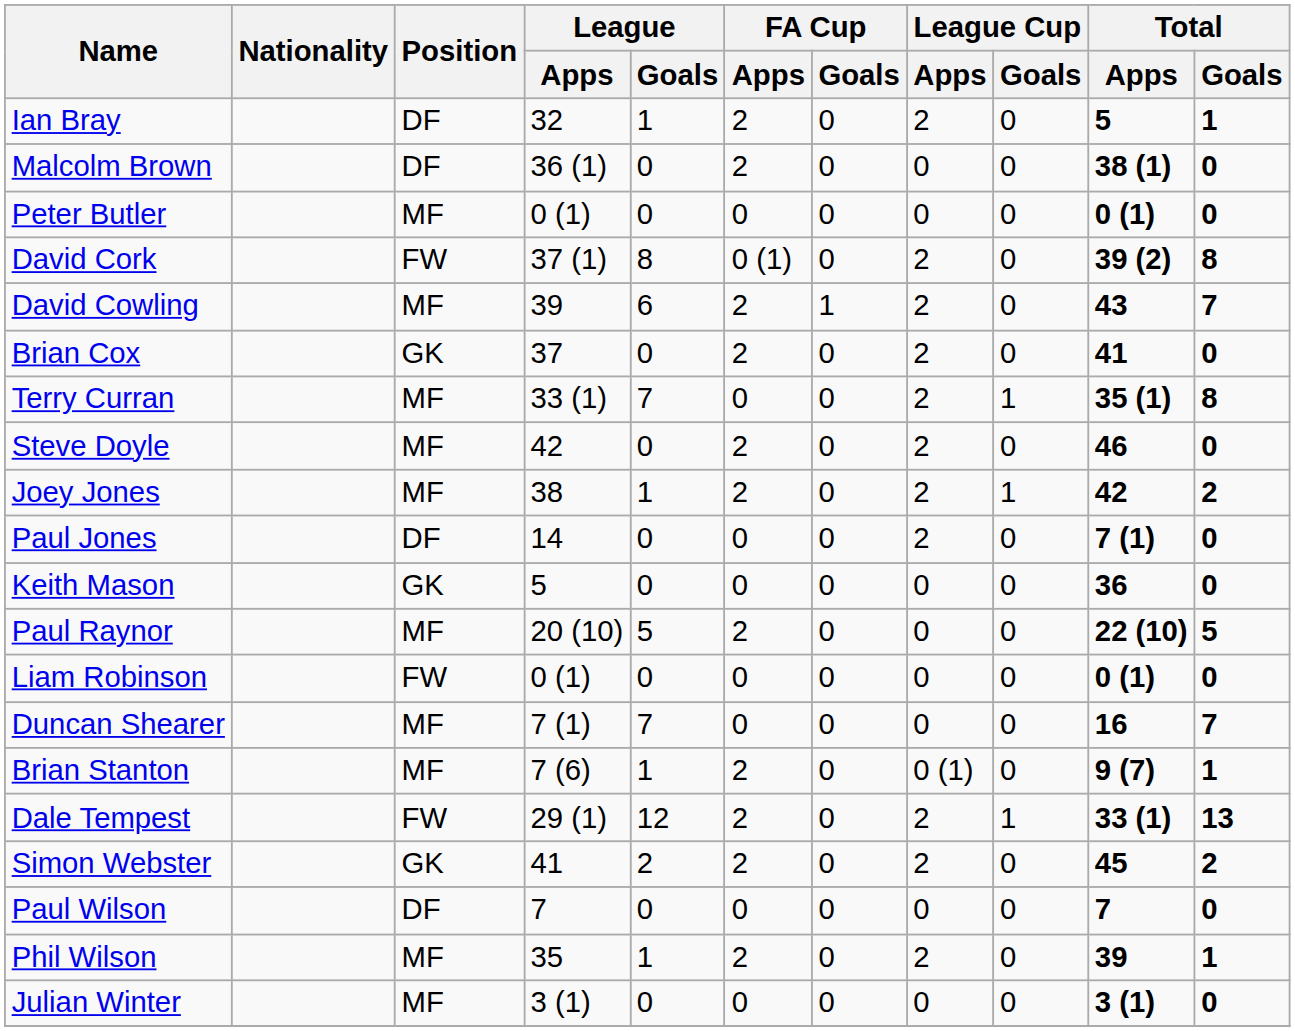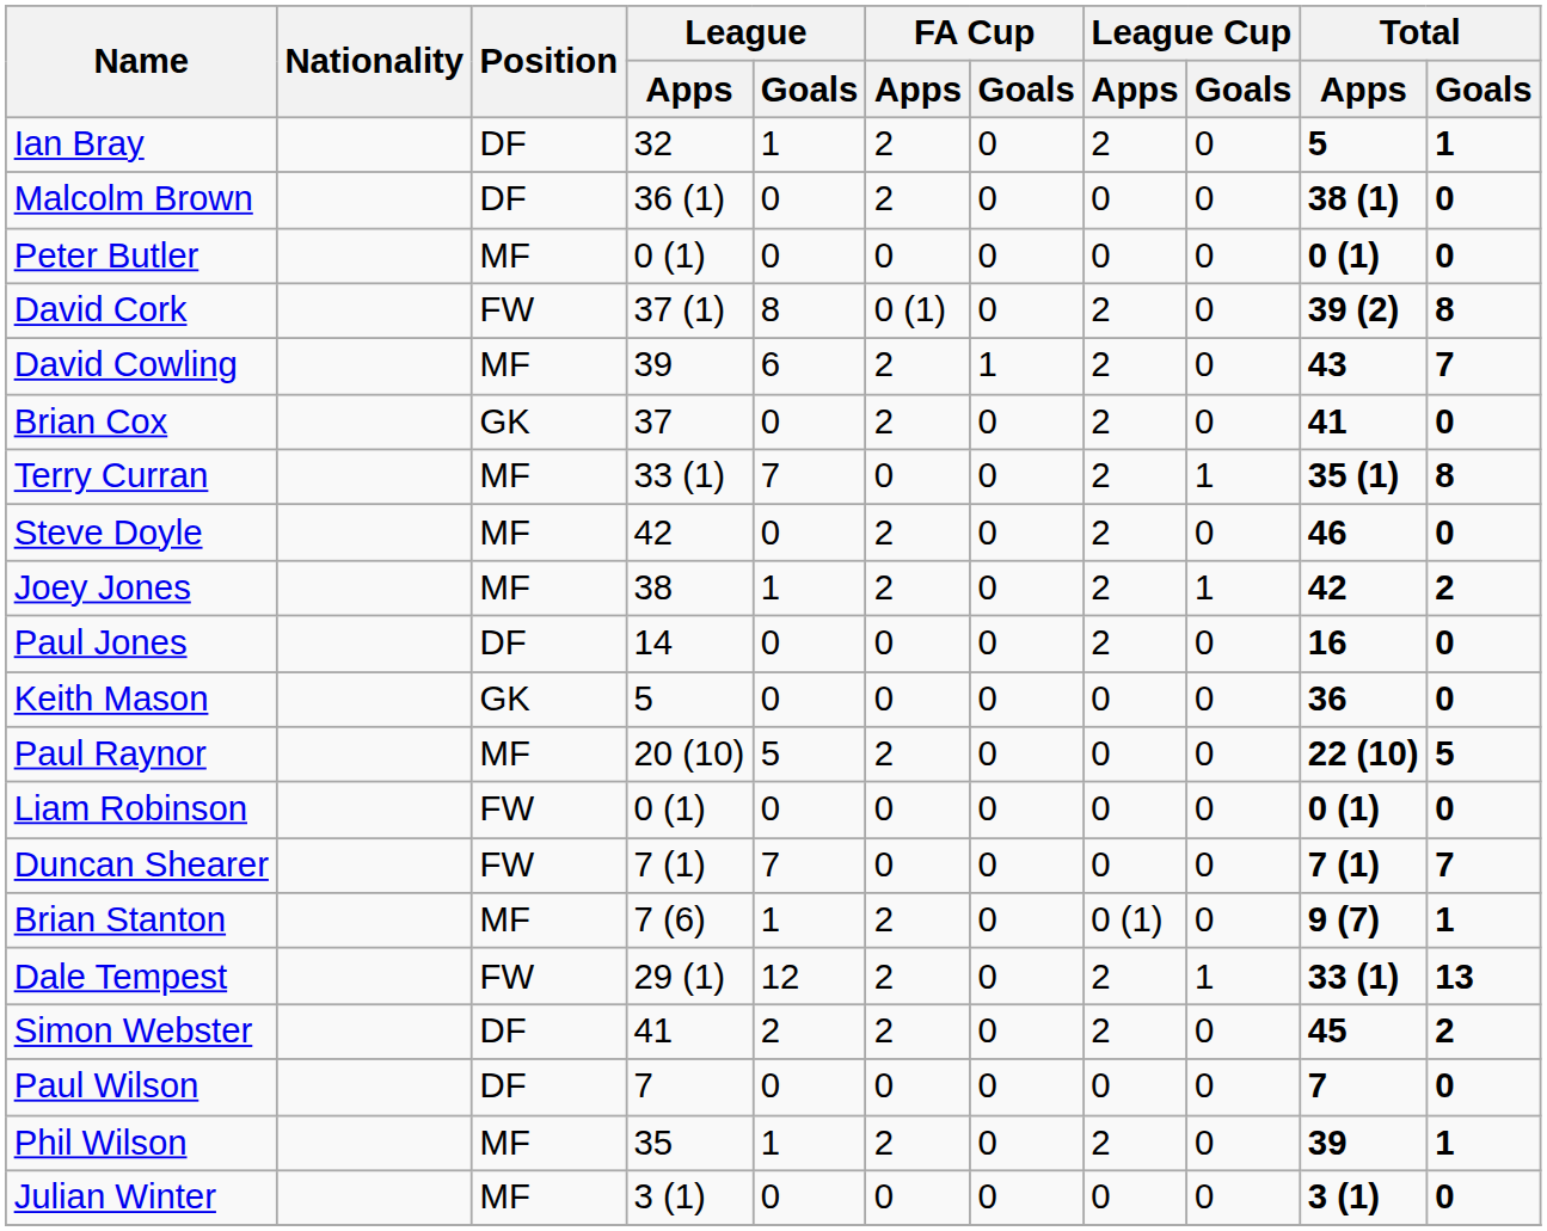Paul Jones | Total / Apps: 7 (1) -> 16
Duncan Shearer | Position: MF -> FW
Duncan Shearer | Total / Apps: 16 -> 7 (1)
Simon Webster | Position: GK -> DF
